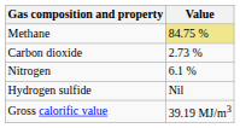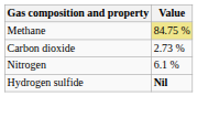Hydrogen sulfide | Value: normal -> bold
- row: Gross calorific value | 39.19 MJ/m3
